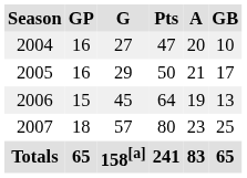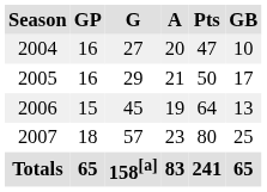columns swapped: A <-> Pts
